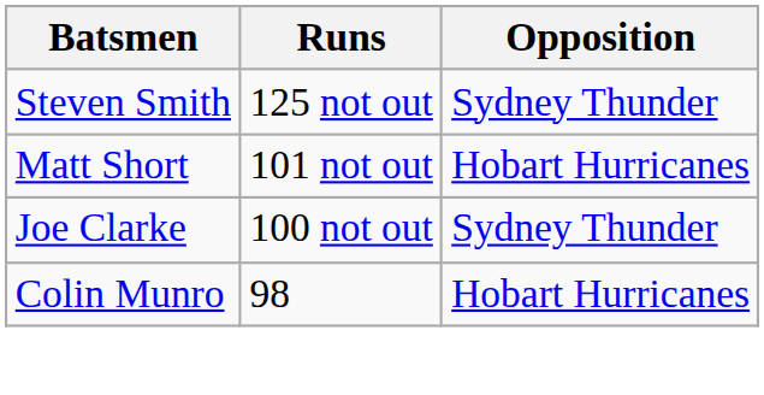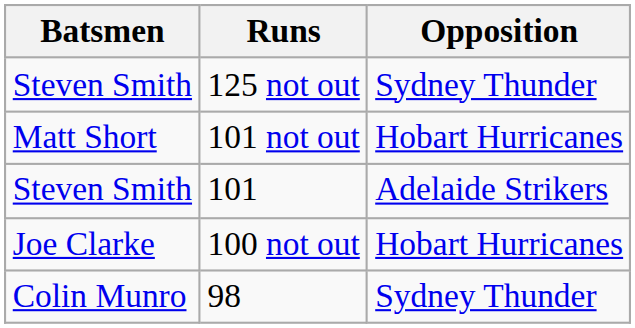+ row: Steven Smith | 101 | Adelaide Strikers
100 not out | Opposition: Sydney Thunder -> Hobart Hurricanes
98 | Opposition: Hobart Hurricanes -> Sydney Thunder
